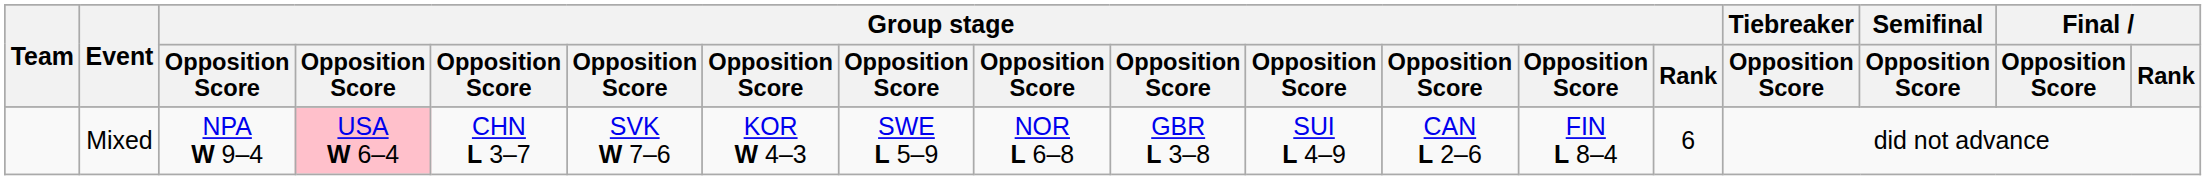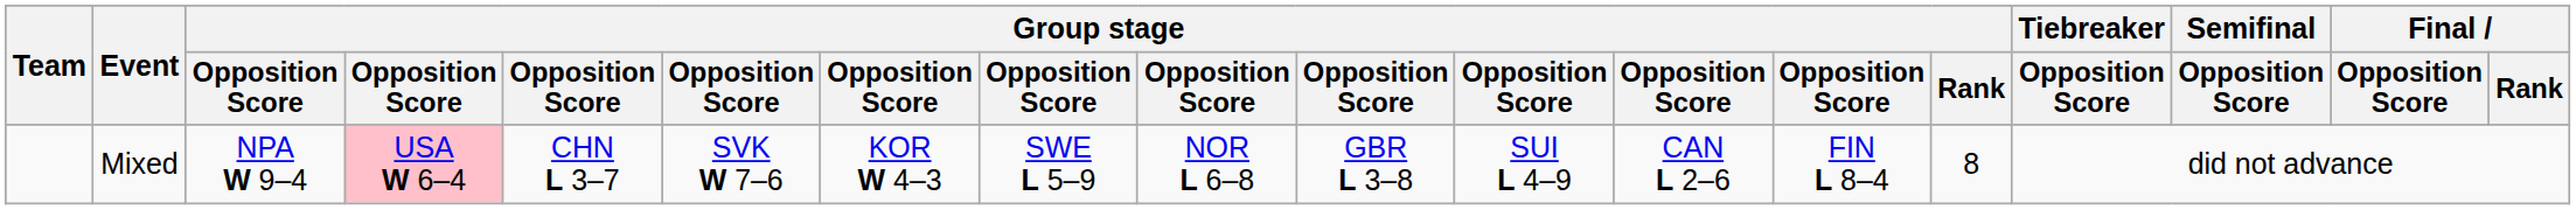Mixed | Group stage / Rank: 6 -> 8
